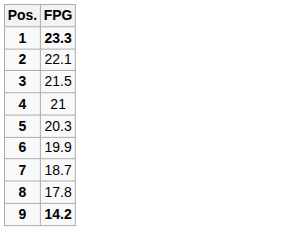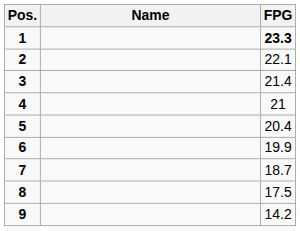+ column: Name
3 | FPG: 21.5 -> 21.4
5 | FPG: 20.3 -> 20.4
8 | FPG: 17.8 -> 17.5
9 | FPG: bold -> normal
